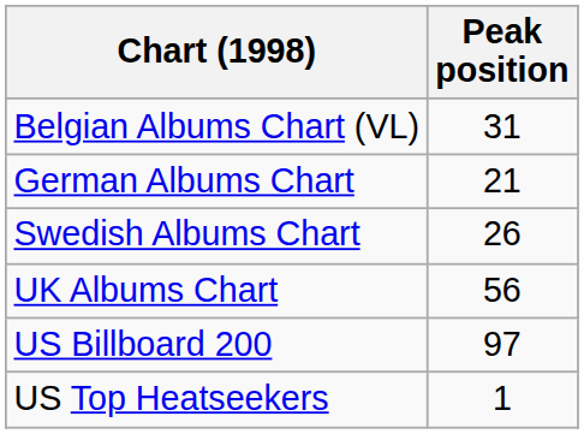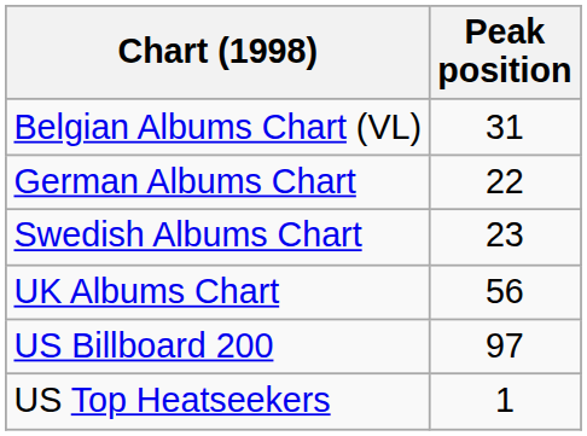German Albums Chart | Peak position: 21 -> 22
Swedish Albums Chart | Peak position: 26 -> 23
